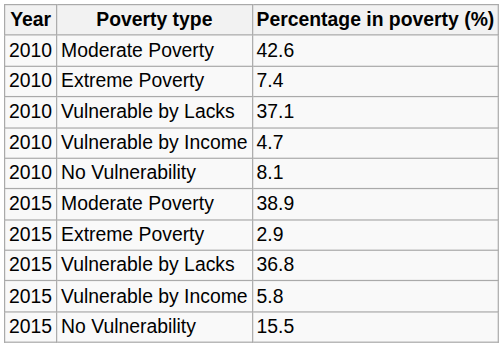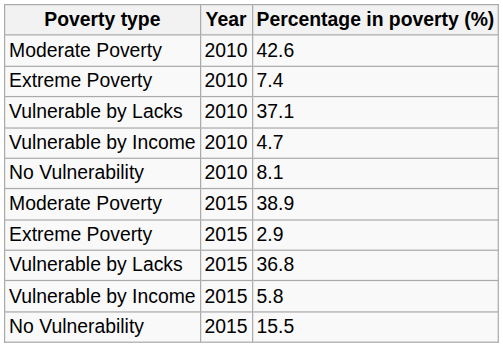columns swapped: Year <-> Poverty type
